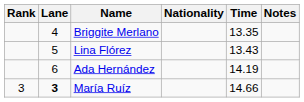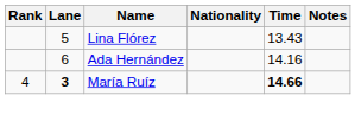- row: 4 | Briggite Merlano | 13.35
Ada Hernández | Time: 14.19 -> 14.16
María Ruíz | Rank: 3 -> 4
María Ruíz | Time: normal -> bold
